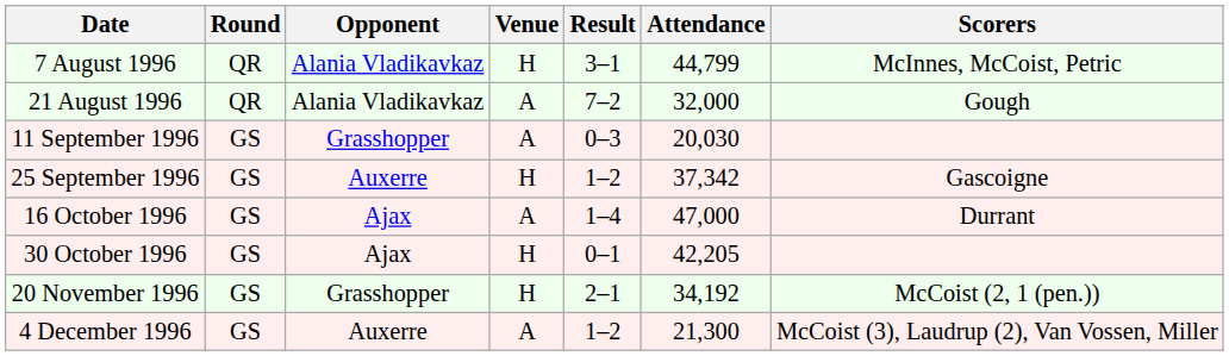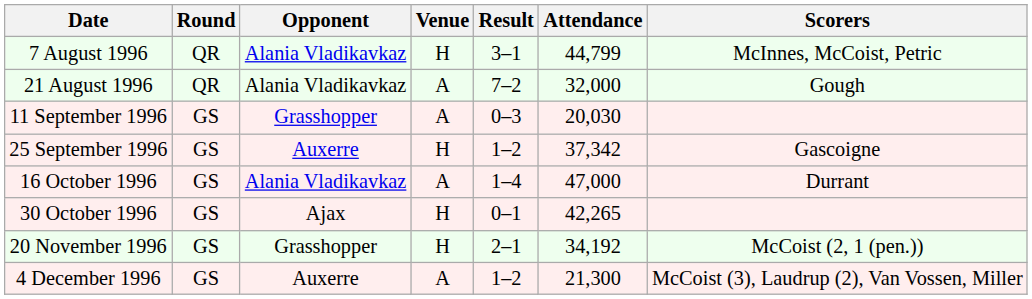16 October 1996 | Opponent: Ajax -> Alania Vladikavkaz
30 October 1996 | Attendance: 42,205 -> 42,265
